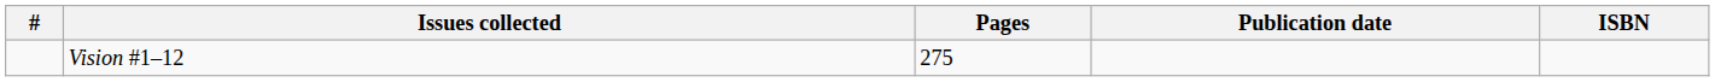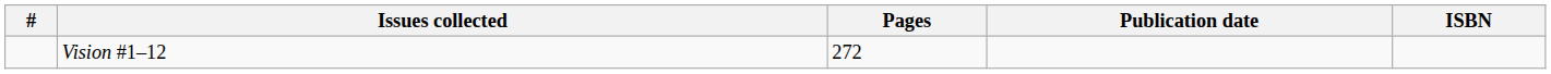Vision #1–12 | Pages: 275 -> 272
